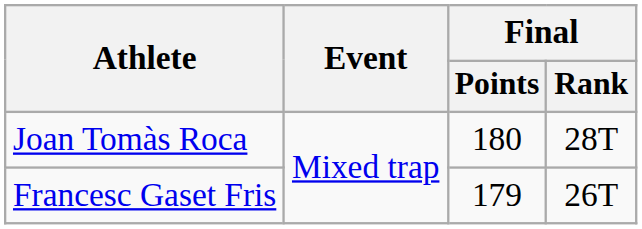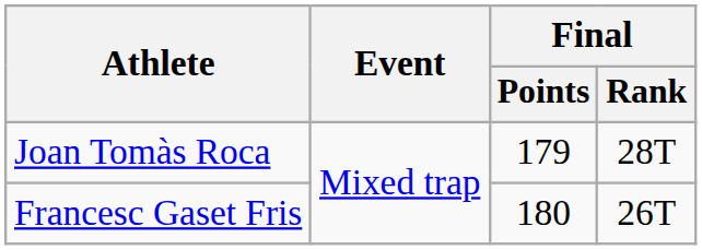Joan Tomàs Roca | Final / Points: 180 -> 179
Francesc Gaset Fris | Final / Points: 179 -> 180
